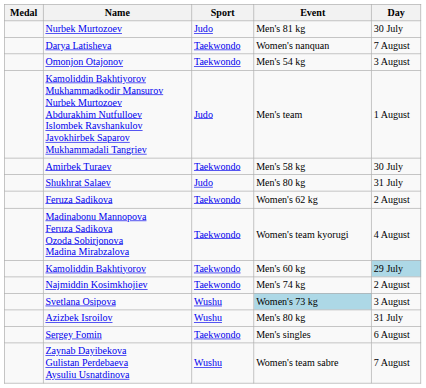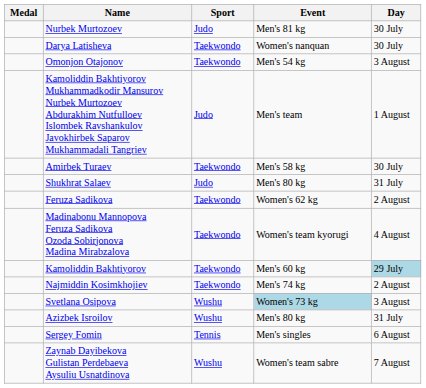Darya Latisheva | Day: 7 August -> 30 July
Sergey Fomin | Sport: Taekwondo -> Tennis
